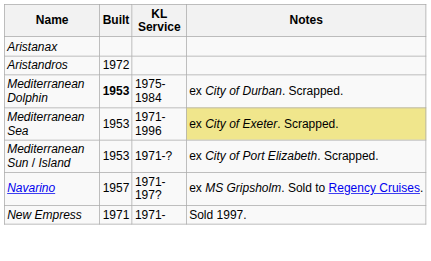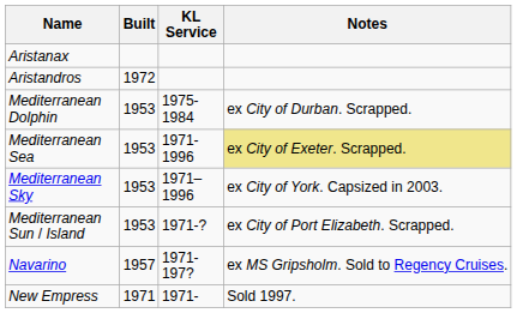Mediterranean Dolphin | Built: bold -> normal
+ row: Mediterranean Sky | 1953 | 1971–1996 | ex City of York. Capsized in 2003.
